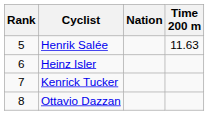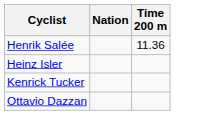- column: Rank | 5 | 6 | 7 | 8
Henrik Salée | Time 200 m: 11.63 -> 11.36
